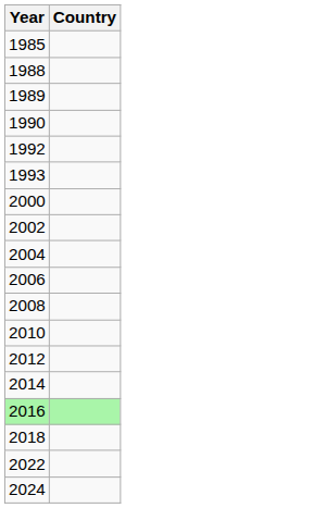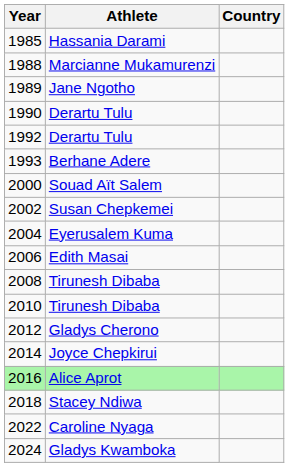+ column: Athlete | Hassania Darami | Marcianne Mukamurenzi | Jane Ngotho | Derartu Tulu | Derartu Tulu | Berhane Adere | Souad Aït Salem | Susan Chepkemei | Eyerusalem Kuma | Edith Masai | Tirunesh Dibaba | Tirunesh Dibaba | Gladys Cherono | Joyce Chepkirui | Alice Aprot | Stacey Ndiwa | Caroline Nyaga | Gladys Kwamboka
